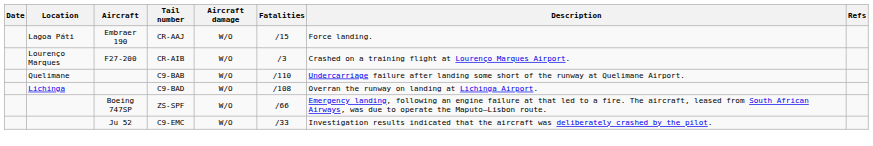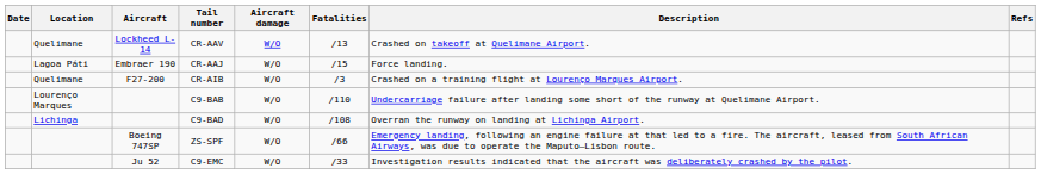+ row: Quelimane | Lockheed L-14 | CR-AAV | W/O | /13 | Crashed on takeoff at Quelimane Airport.
CR-AIB | Location: Lourenço Marques -> Quelimane
C9-BAB | Location: Quelimane -> Lourenço Marques
